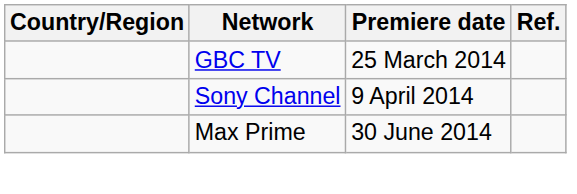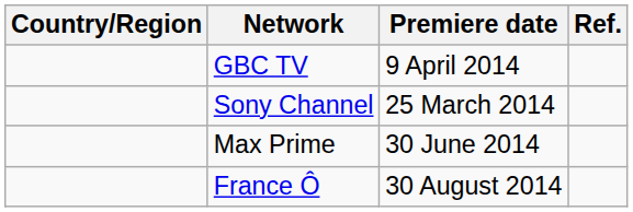GBC TV | Premiere date: 25 March 2014 -> 9 April 2014
Sony Channel | Premiere date: 9 April 2014 -> 25 March 2014
+ row: France Ô | 30 August 2014
